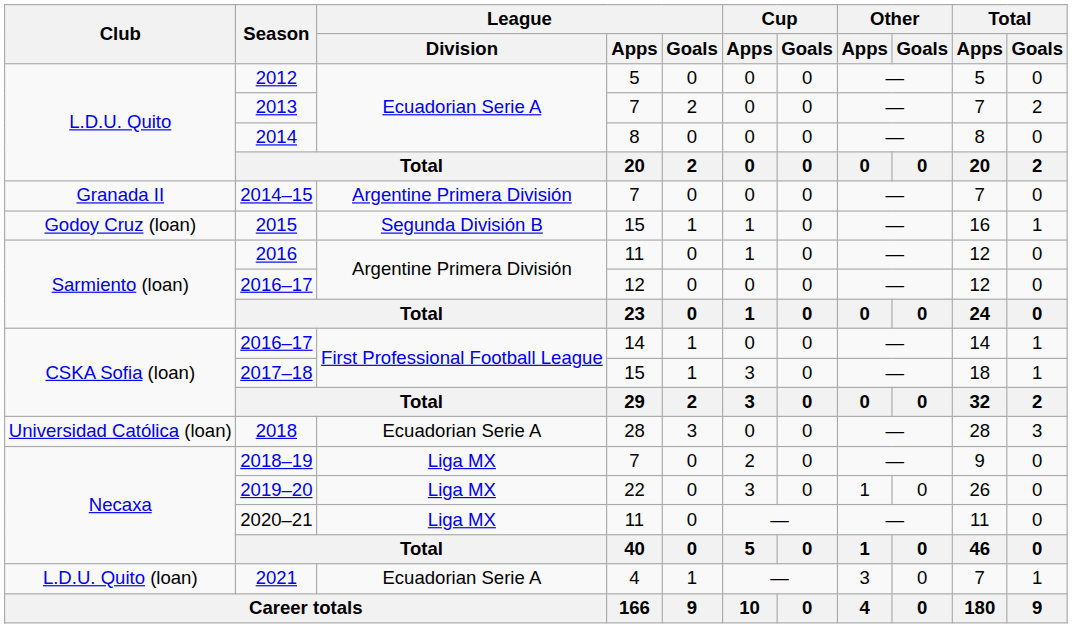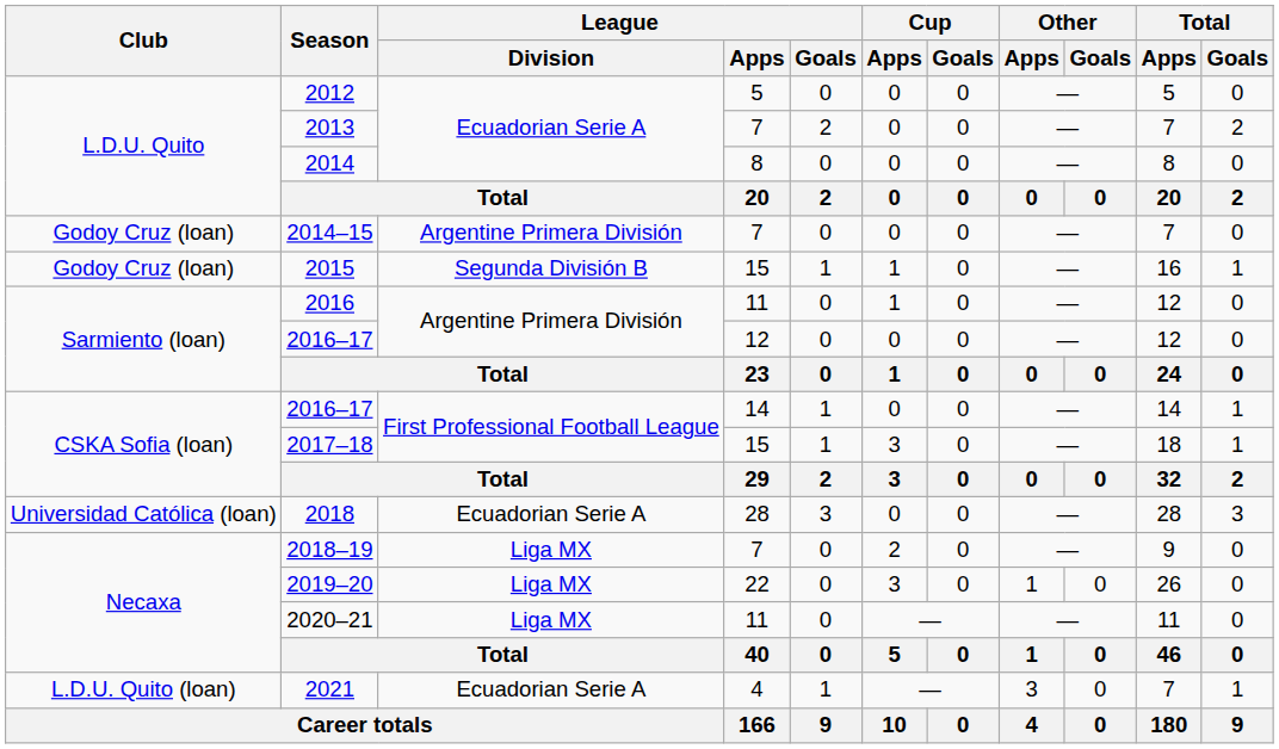2014–15 | Club: Granada II -> Godoy Cruz (loan)
